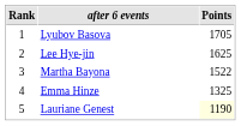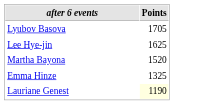- column: Rank | 1 | 2 | 3 | 4 | 5
Martha Bayona | Points: 1522 -> 1520
